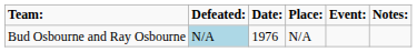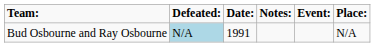columns swapped: Place: <-> Notes:
Bud Osbourne and Ray Osbourne | Date:: 1976 -> 1991
